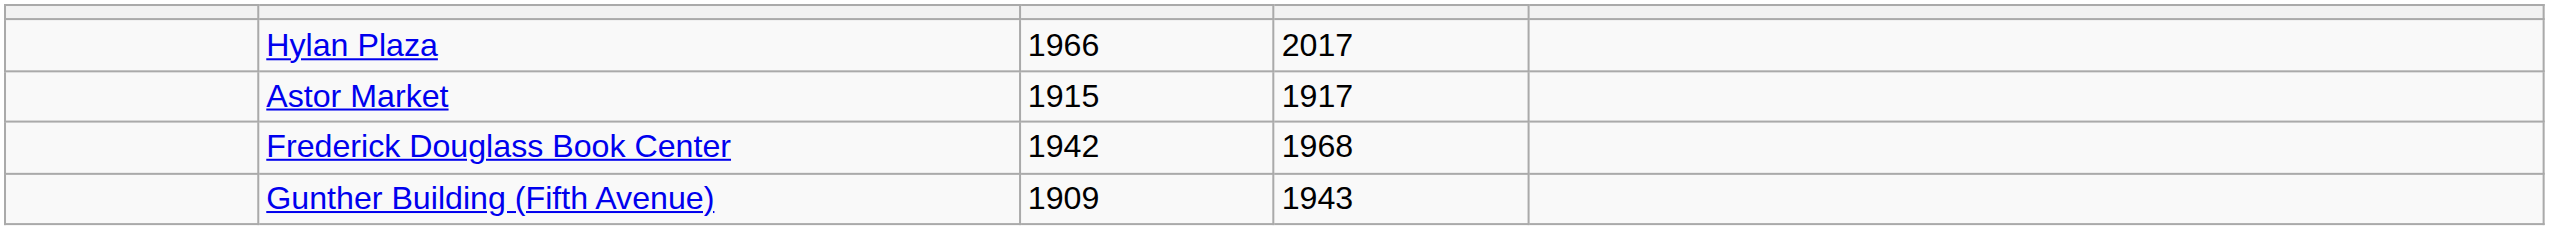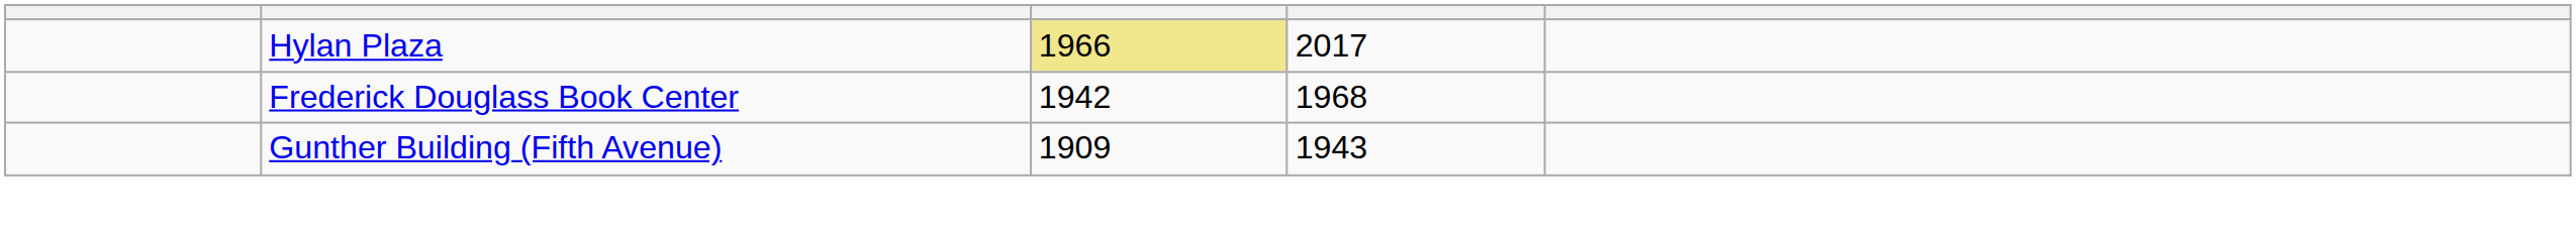Hylan Plaza | column 3: no background -> khaki background
- row: Astor Market | 1915 | 1917
